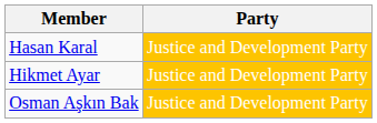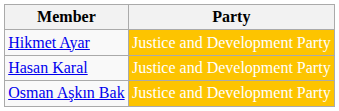rows swapped: Hasan Karal <-> Hikmet Ayar
